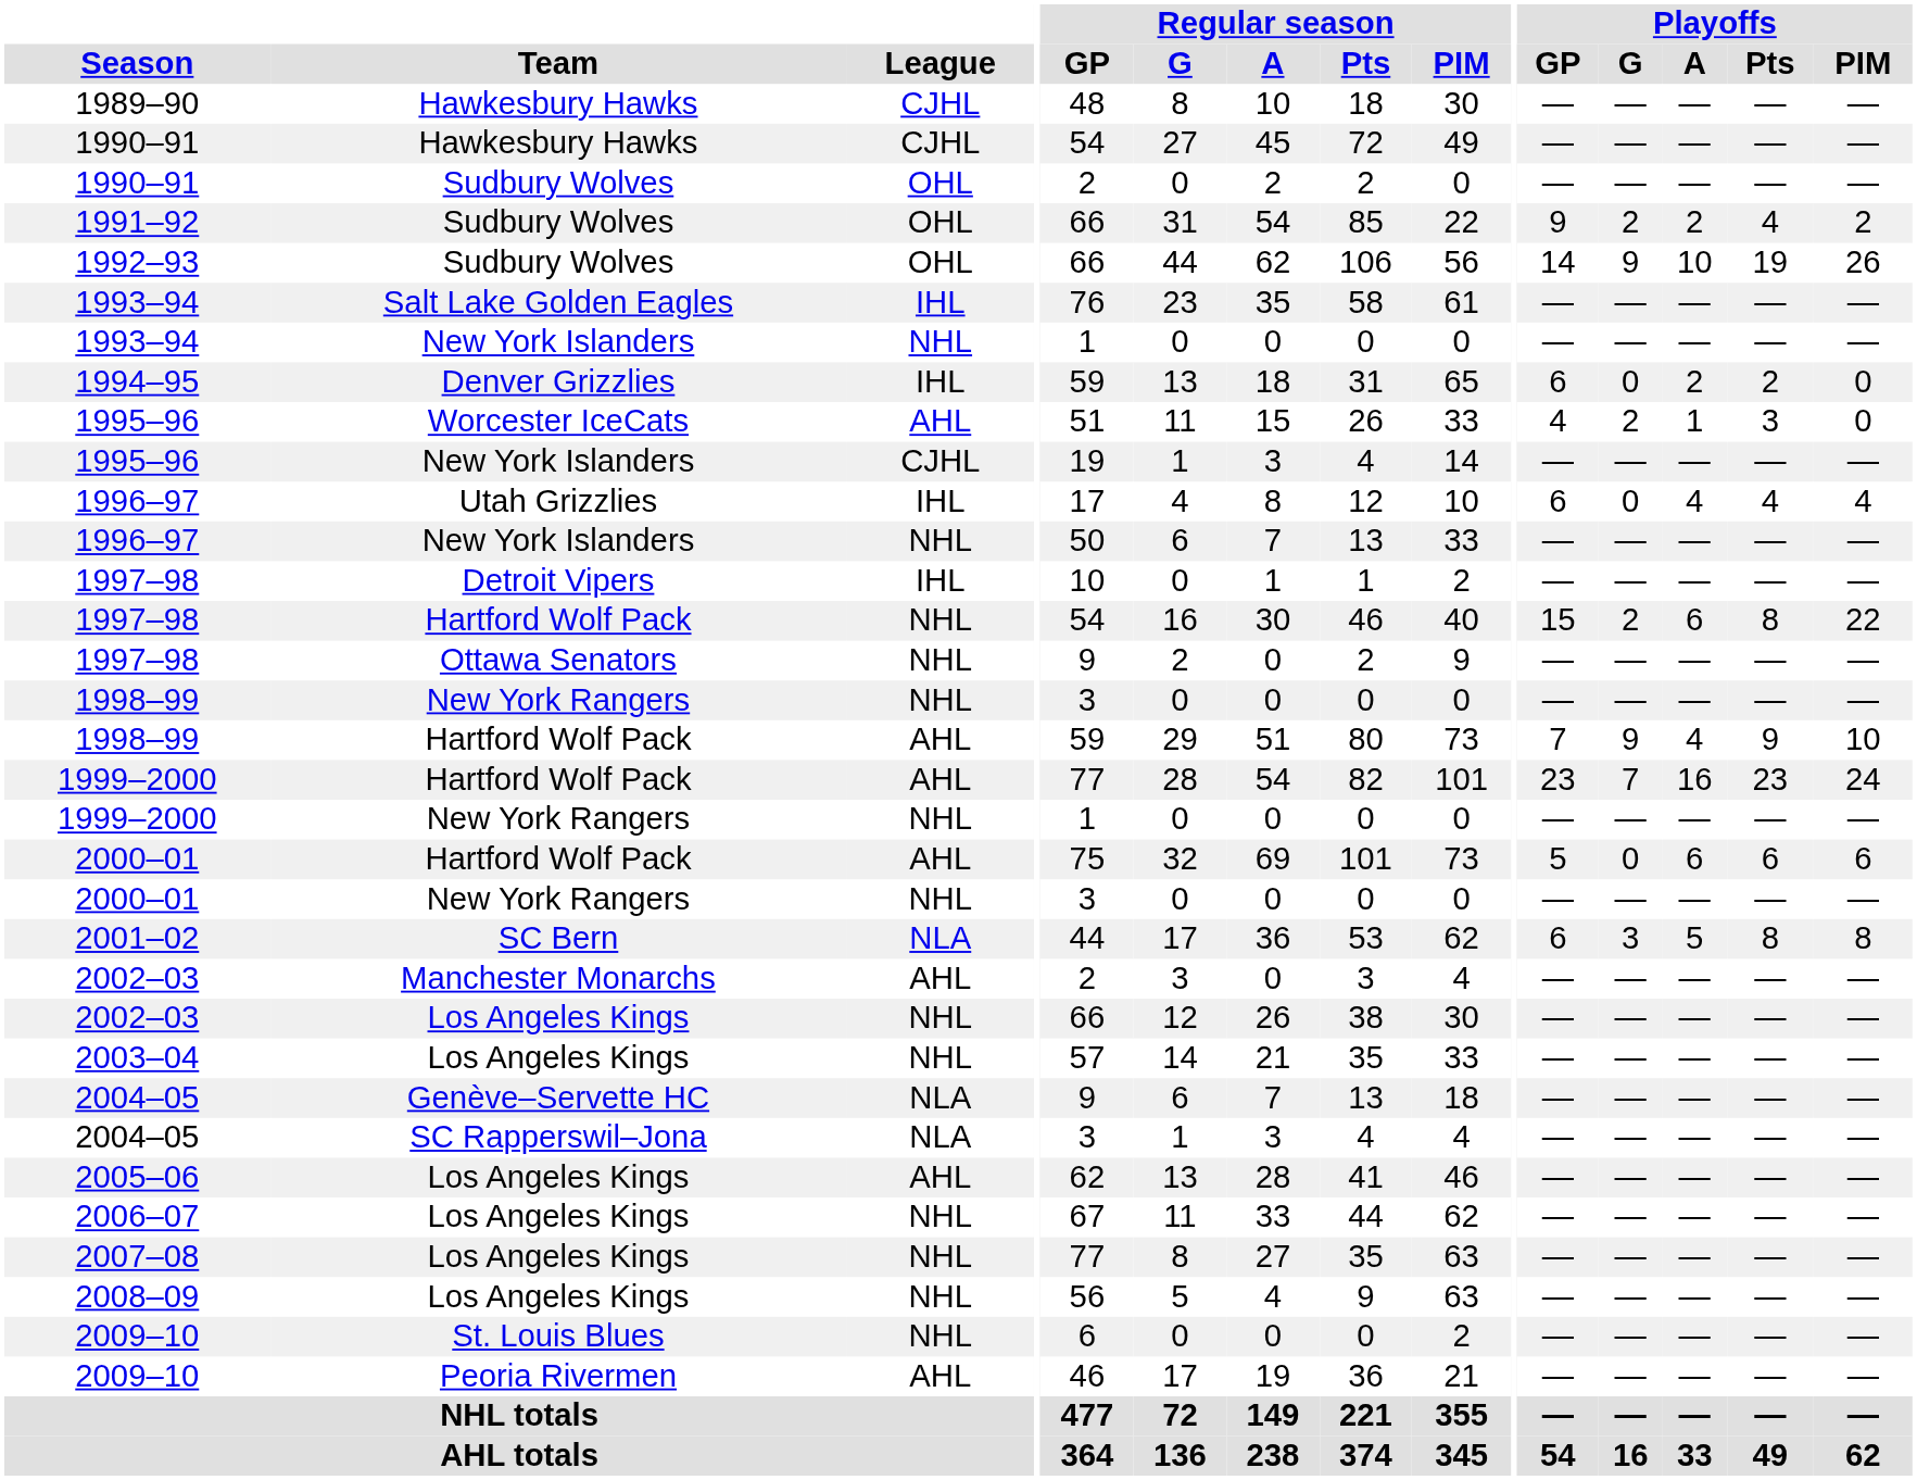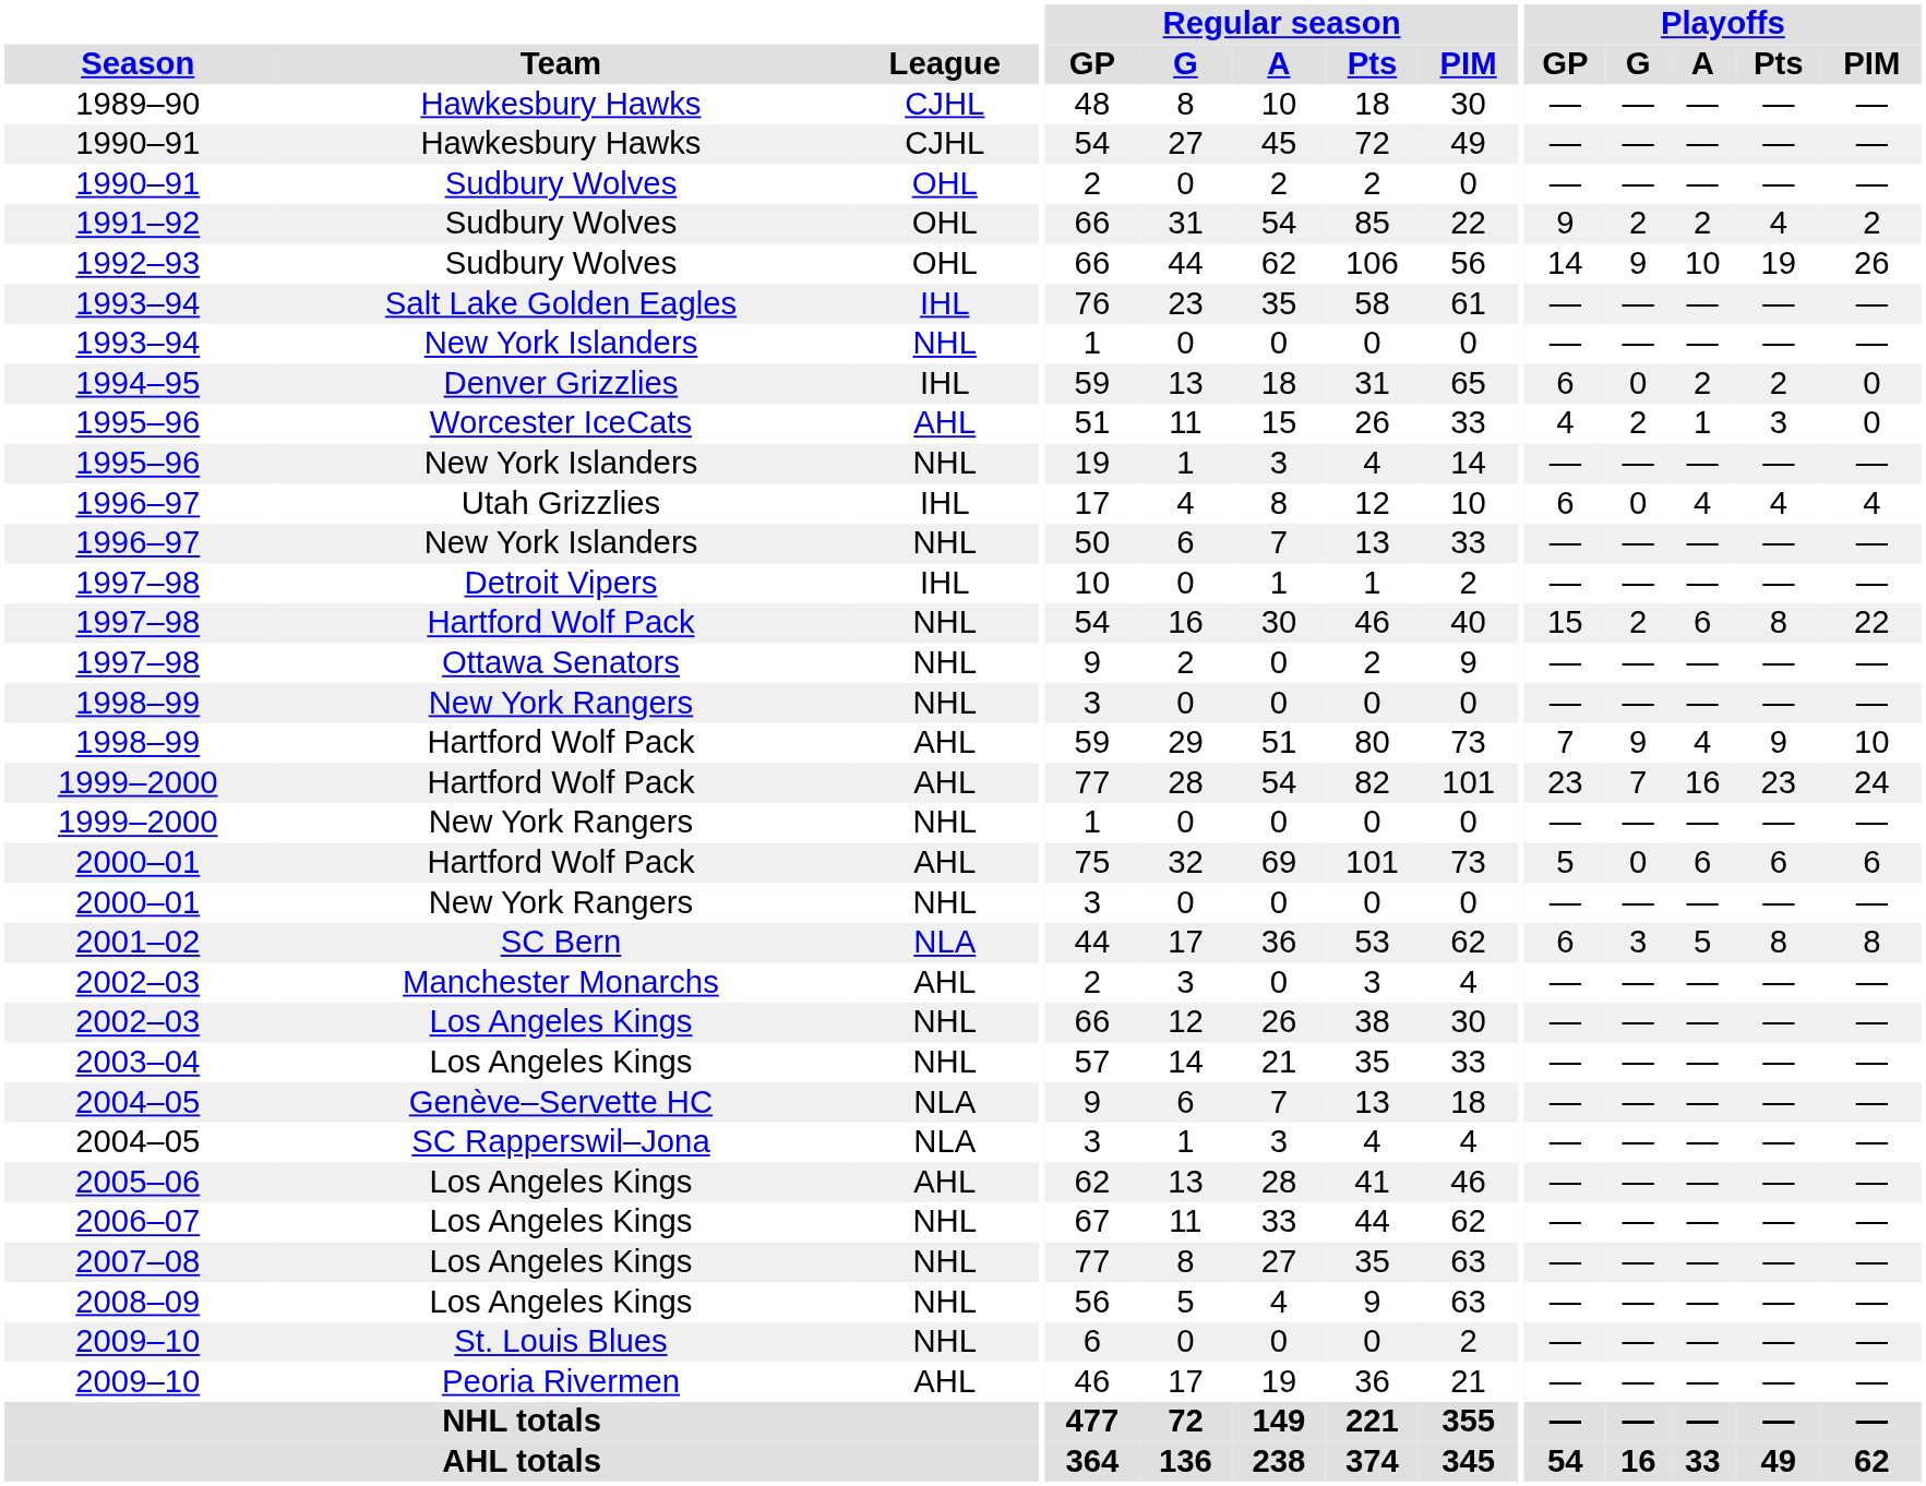1995–96 / New York Islanders | League: CJHL -> NHL
